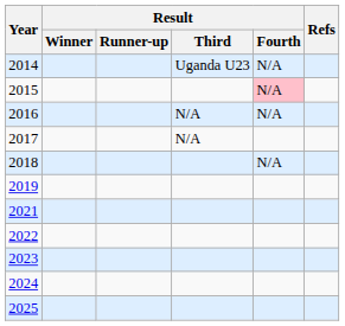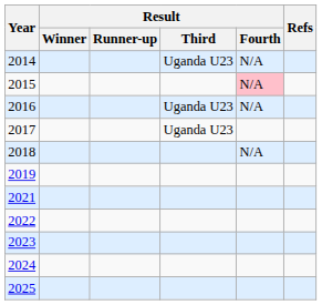2016 | Result / Third: N/A -> Uganda U23
2017 | Result / Third: N/A -> Uganda U23
